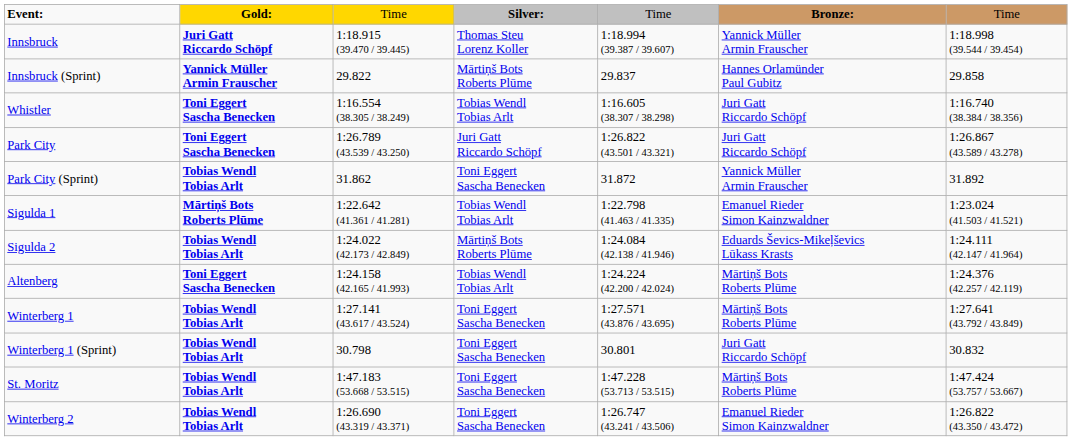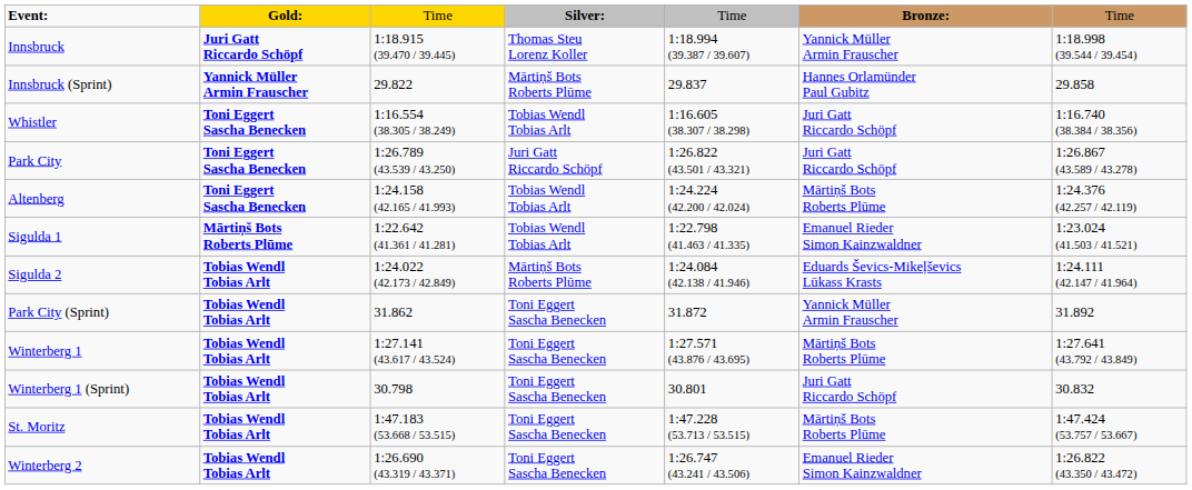rows swapped: Park City (Sprint) <-> Altenberg
